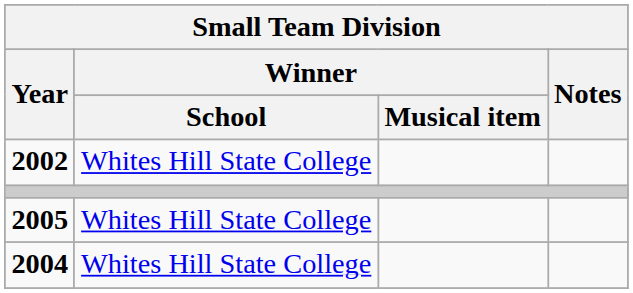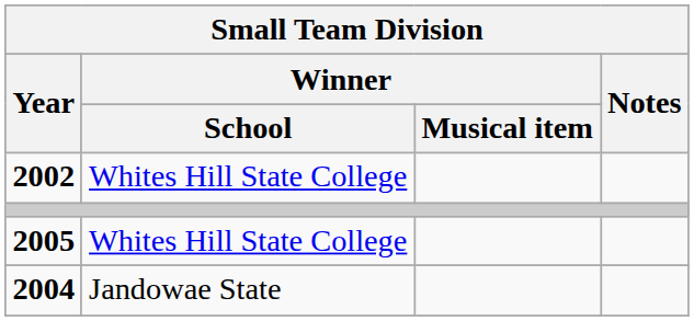2004 | Winner / School: Whites Hill State College -> Jandowae State
